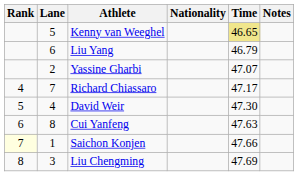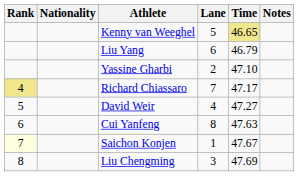columns swapped: Lane <-> Nationality
Yassine Gharbi | Time: 47.07 -> 47.10
Richard Chiassaro | Rank: no background -> khaki background
David Weir | Time: 47.30 -> 47.27
Saichon Konjen | Time: 47.66 -> 47.67
